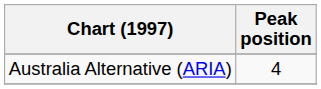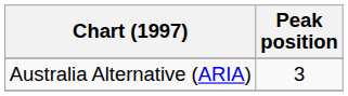Australia Alternative (ARIA) | Peak position: 4 -> 3
